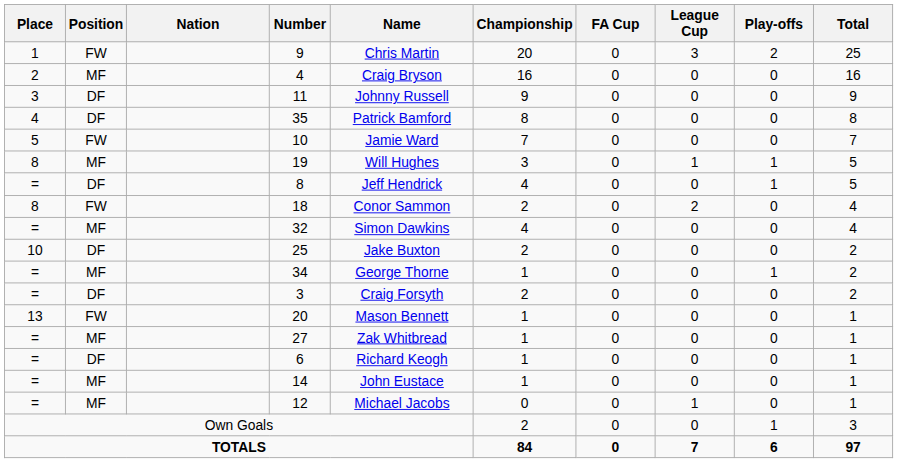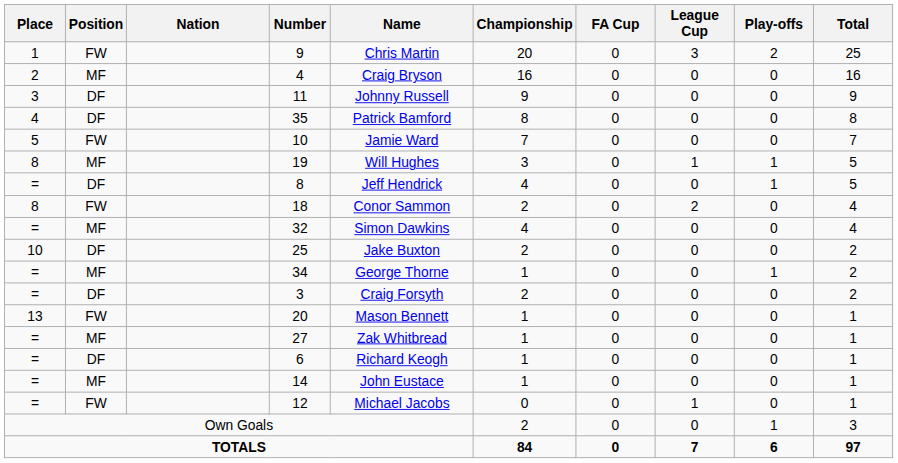12 | Position: MF -> FW
